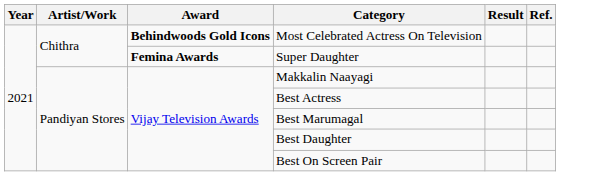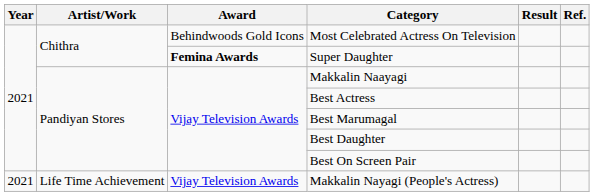Most Celebrated Actress On Television | Award: bold -> normal
+ row: 2021 | Life Time Achievement | Vijay Television Awards | Makkalin Nayagi (People's Actress)
